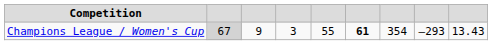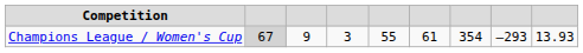Champions League / Women's Cup | column 6: bold -> normal
Champions League / Women's Cup | column 9: 13.43 -> 13.93
